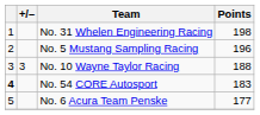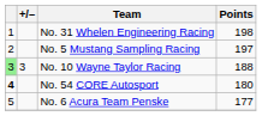No. 5 Mustang Sampling Racing | Points: 196 -> 197
No. 10 Wayne Taylor Racing | column 1: no background -> lightgreen background
No. 54 CORE Autosport | Points: 183 -> 180
